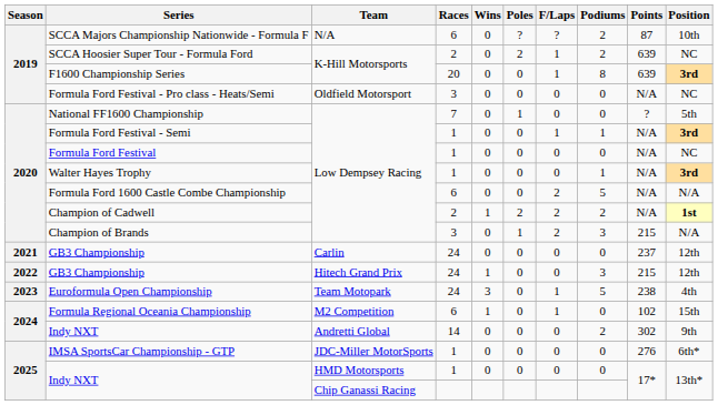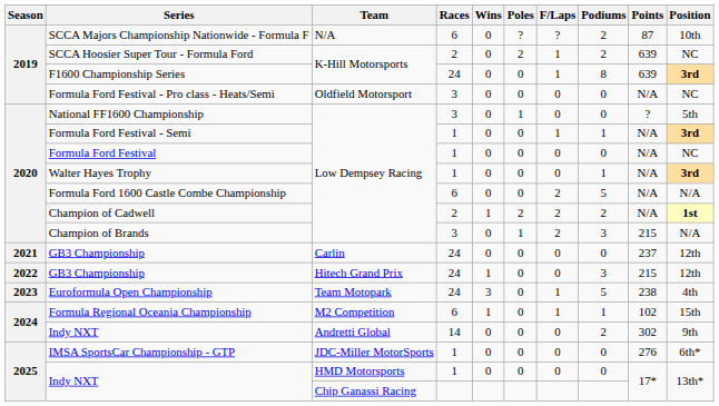F1600 Championship Series | Races: 20 -> 24
National FF1600 Championship | Races: 7 -> 3
Formula Regional Oceania Championship | Podiums: 0 -> 1
